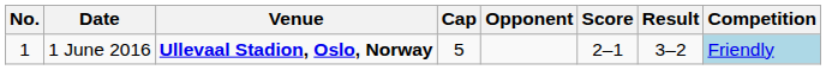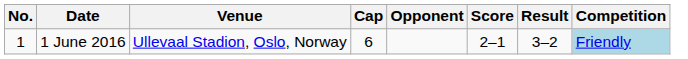1 June 2016 | Venue: bold -> normal
1 June 2016 | Cap: 5 -> 6
